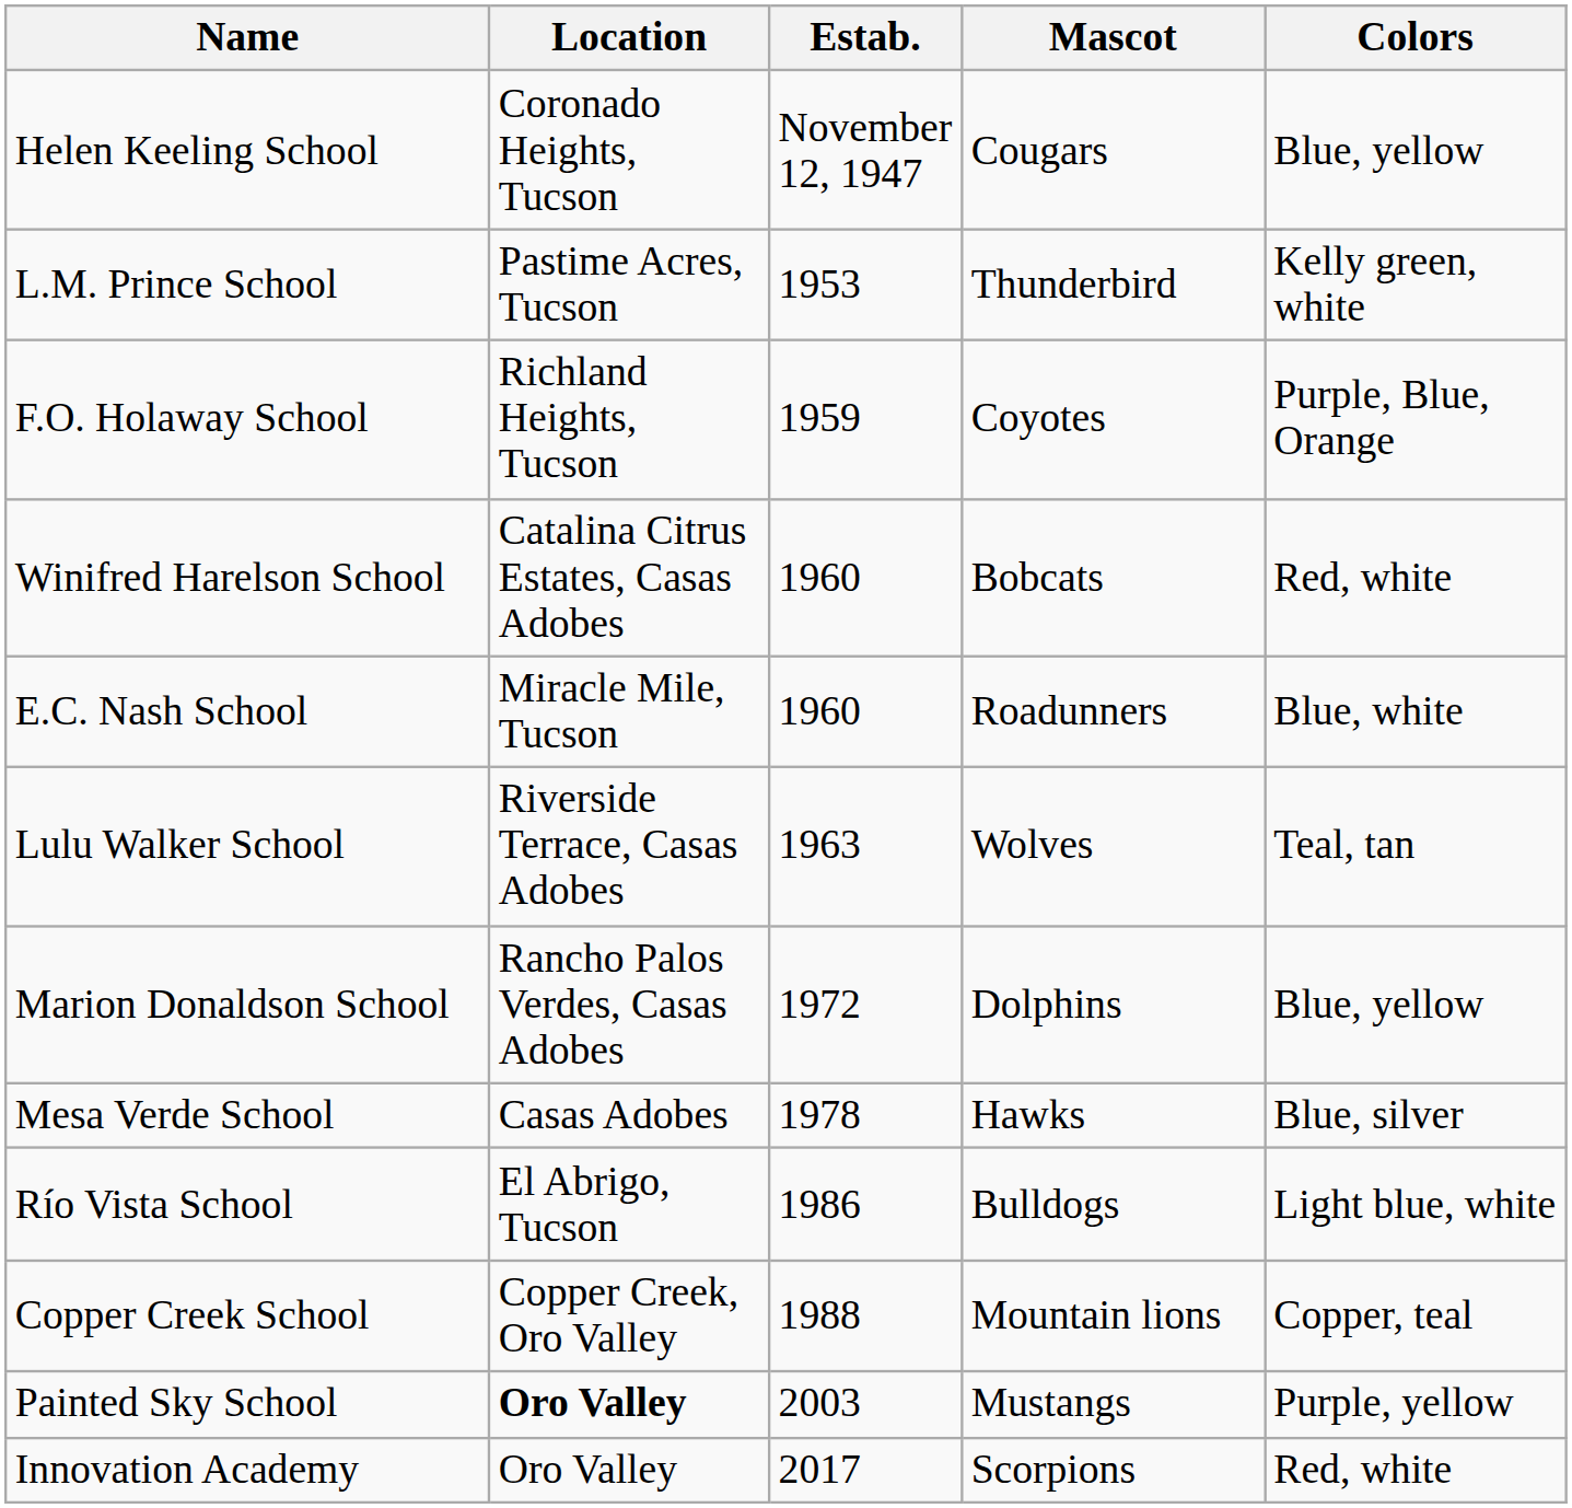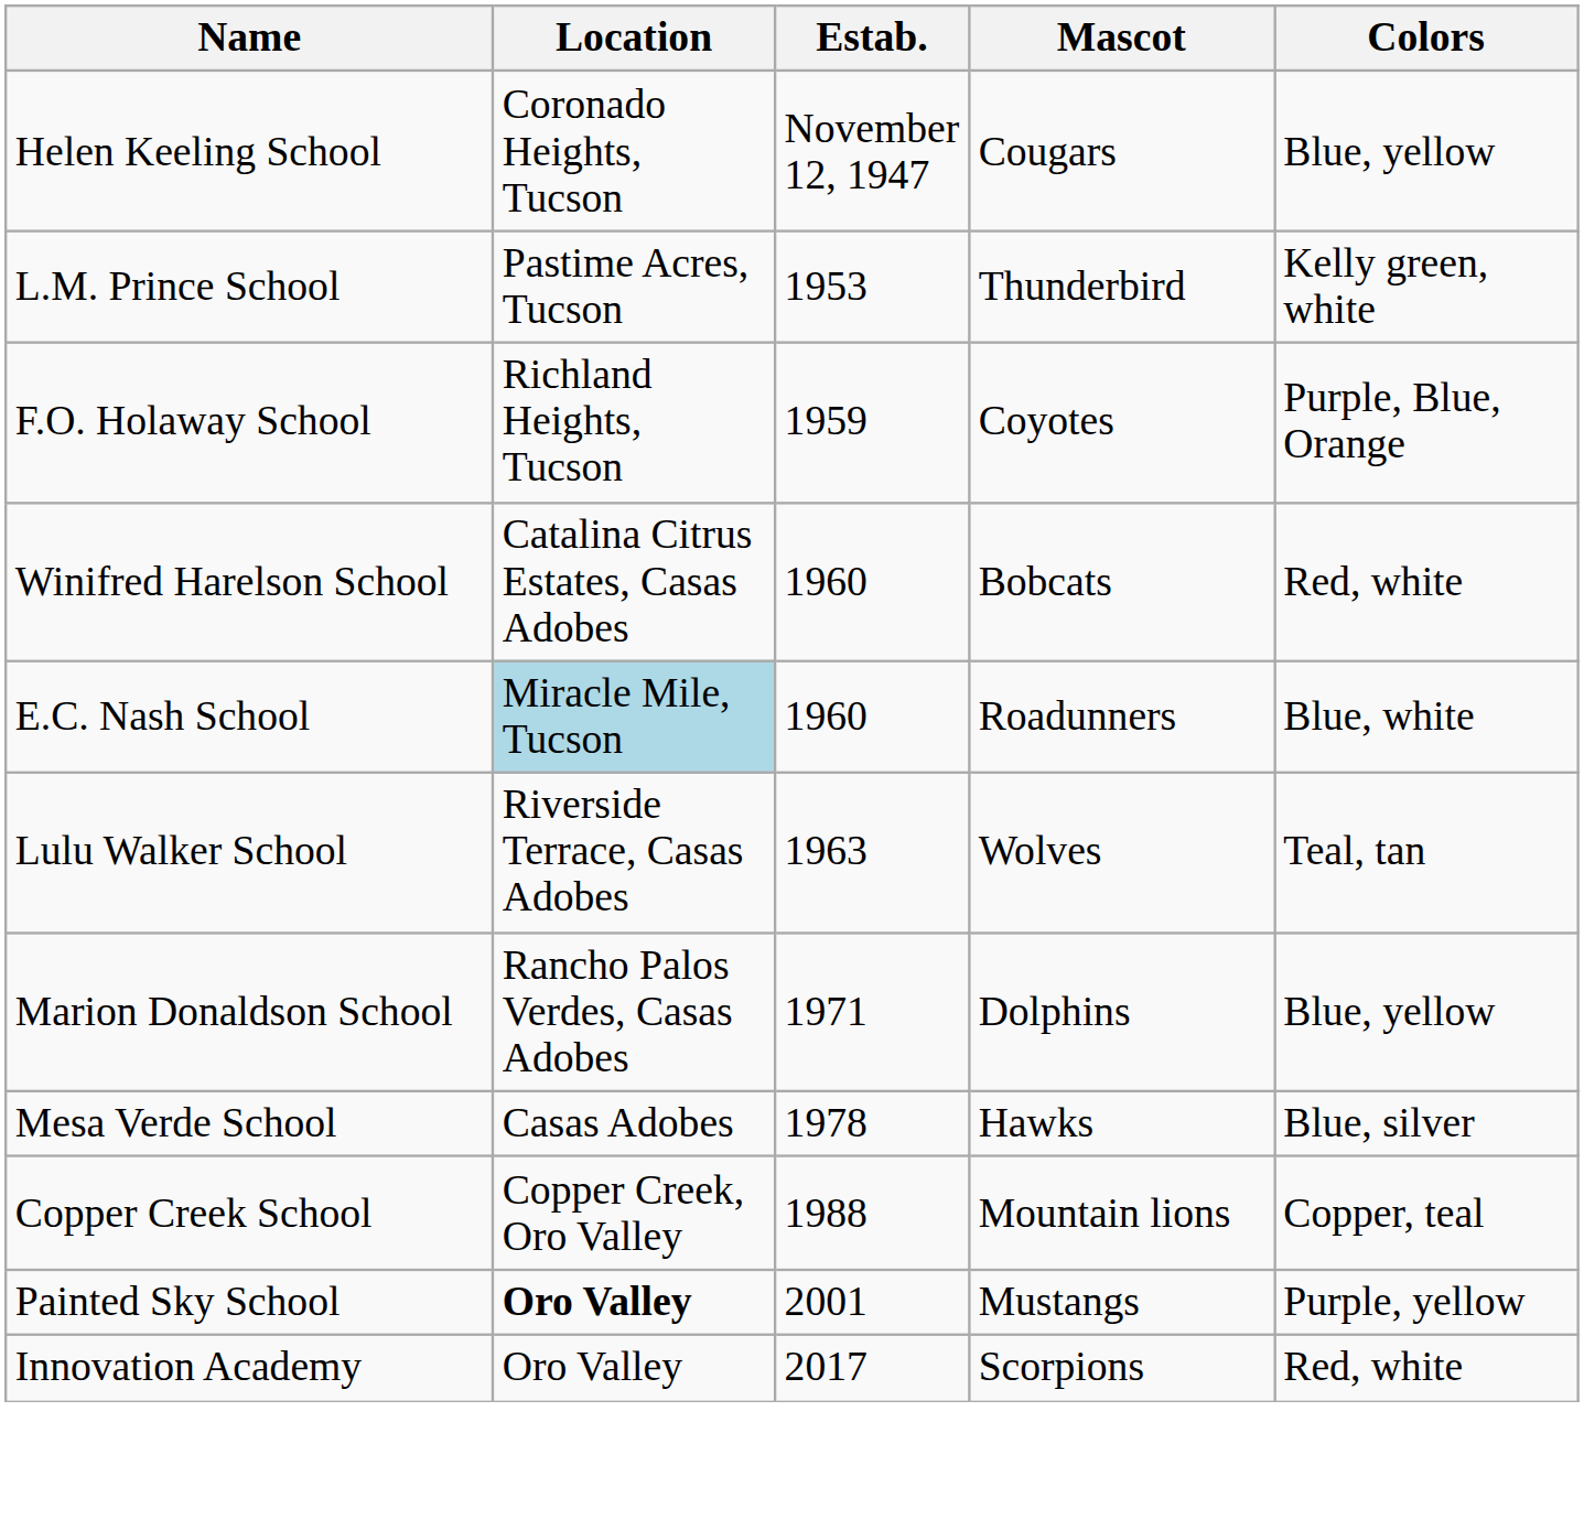E.C. Nash School | Location: no background -> lightblue background
Marion Donaldson School | Estab.: 1972 -> 1971
- row: Río Vista School | El Abrigo, Tucson | 1986 | Bulldogs | Light blue, white
Painted Sky School | Estab.: 2003 -> 2001
